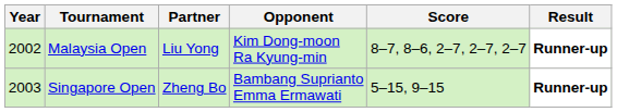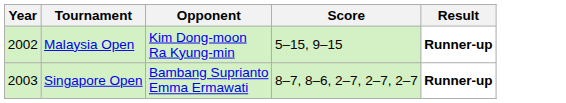- column: Partner | Liu Yong | Zheng Bo
Malaysia Open | Score: 8–7, 8–6, 2–7, 2–7, 2–7 -> 5–15, 9–15
Singapore Open | Score: 5–15, 9–15 -> 8–7, 8–6, 2–7, 2–7, 2–7
